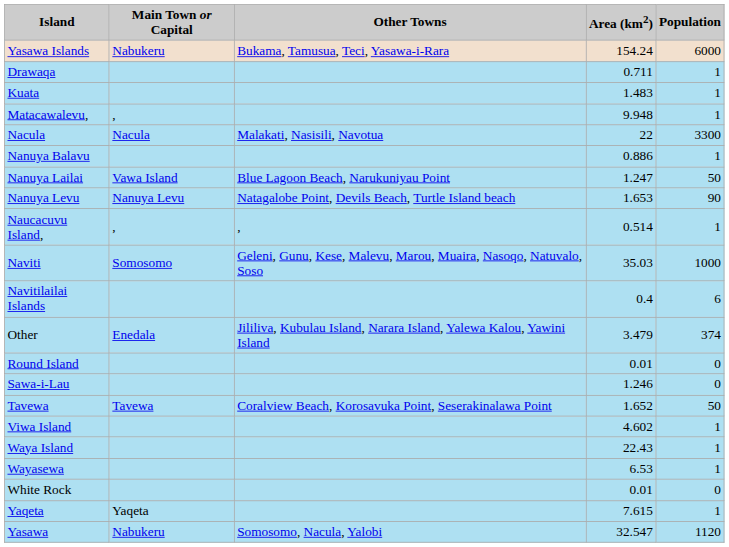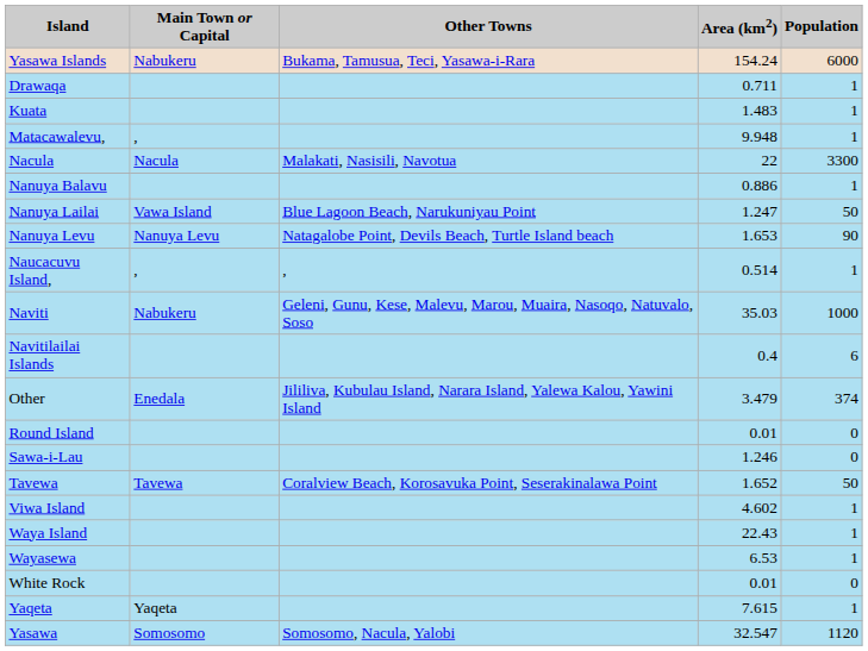Naviti | Main Town or Capital: Somosomo -> Nabukeru
Yasawa | Main Town or Capital: Nabukeru -> Somosomo
